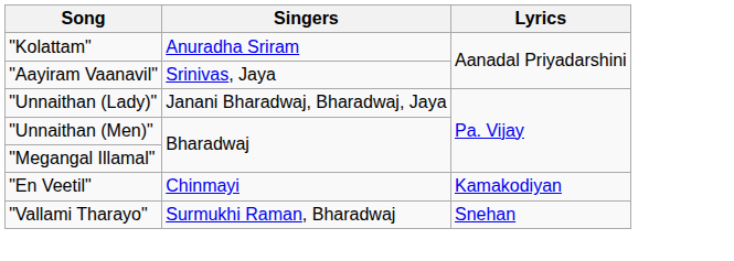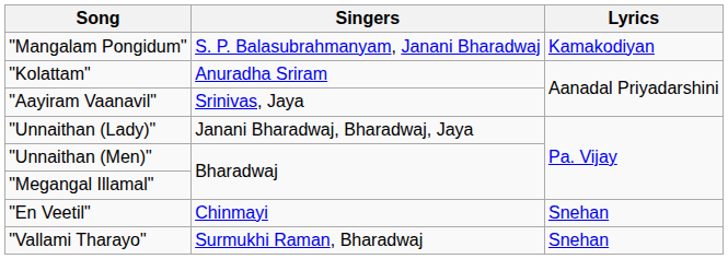+ row: "Mangalam Pongidum" | S. P. Balasubrahmanyam, Janani Bharadwaj | Kamakodiyan
"En Veetil" | Lyrics: Kamakodiyan -> Snehan
